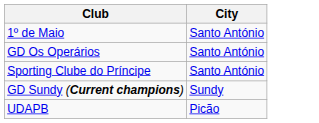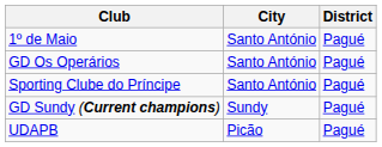+ column: District | Pagué | Pagué | Pagué | Pagué | Pagué
